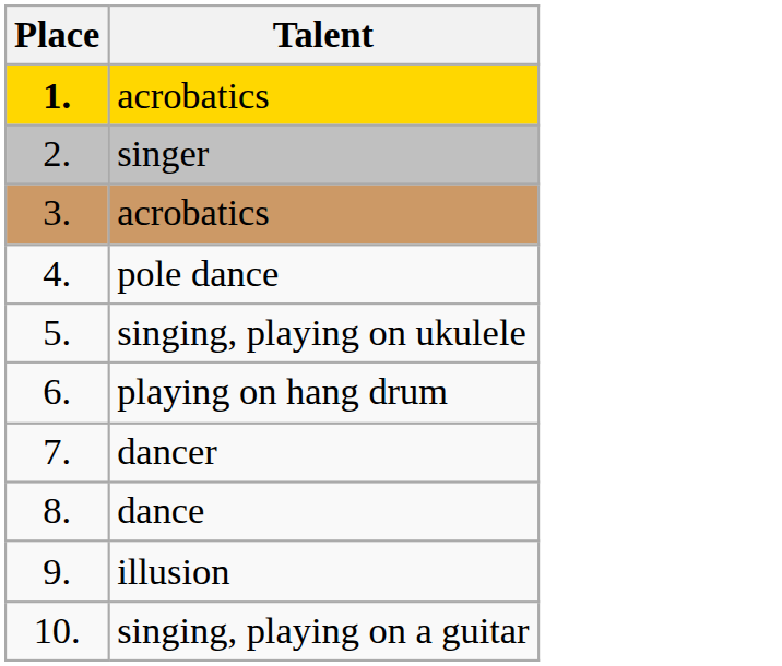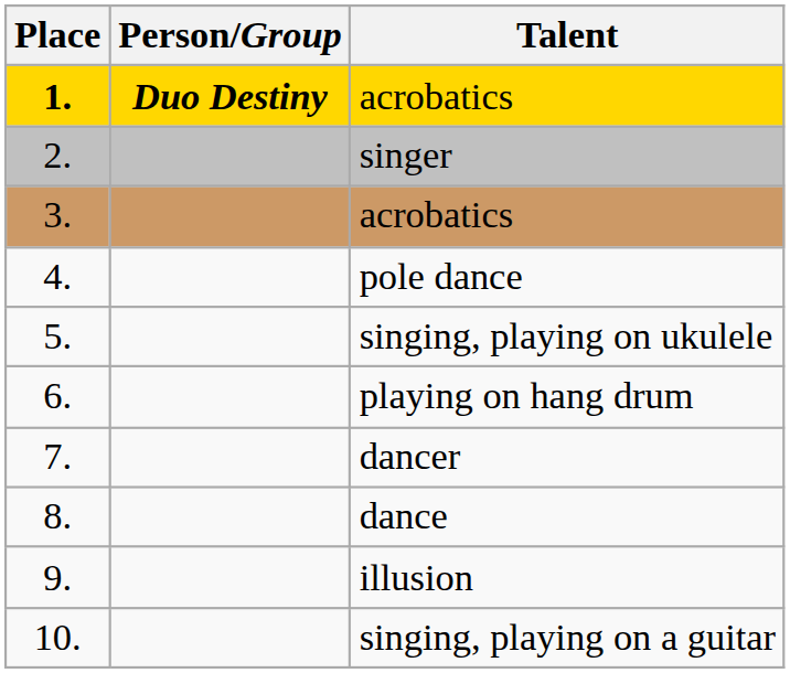+ column: Person/Group | Duo Destiny
